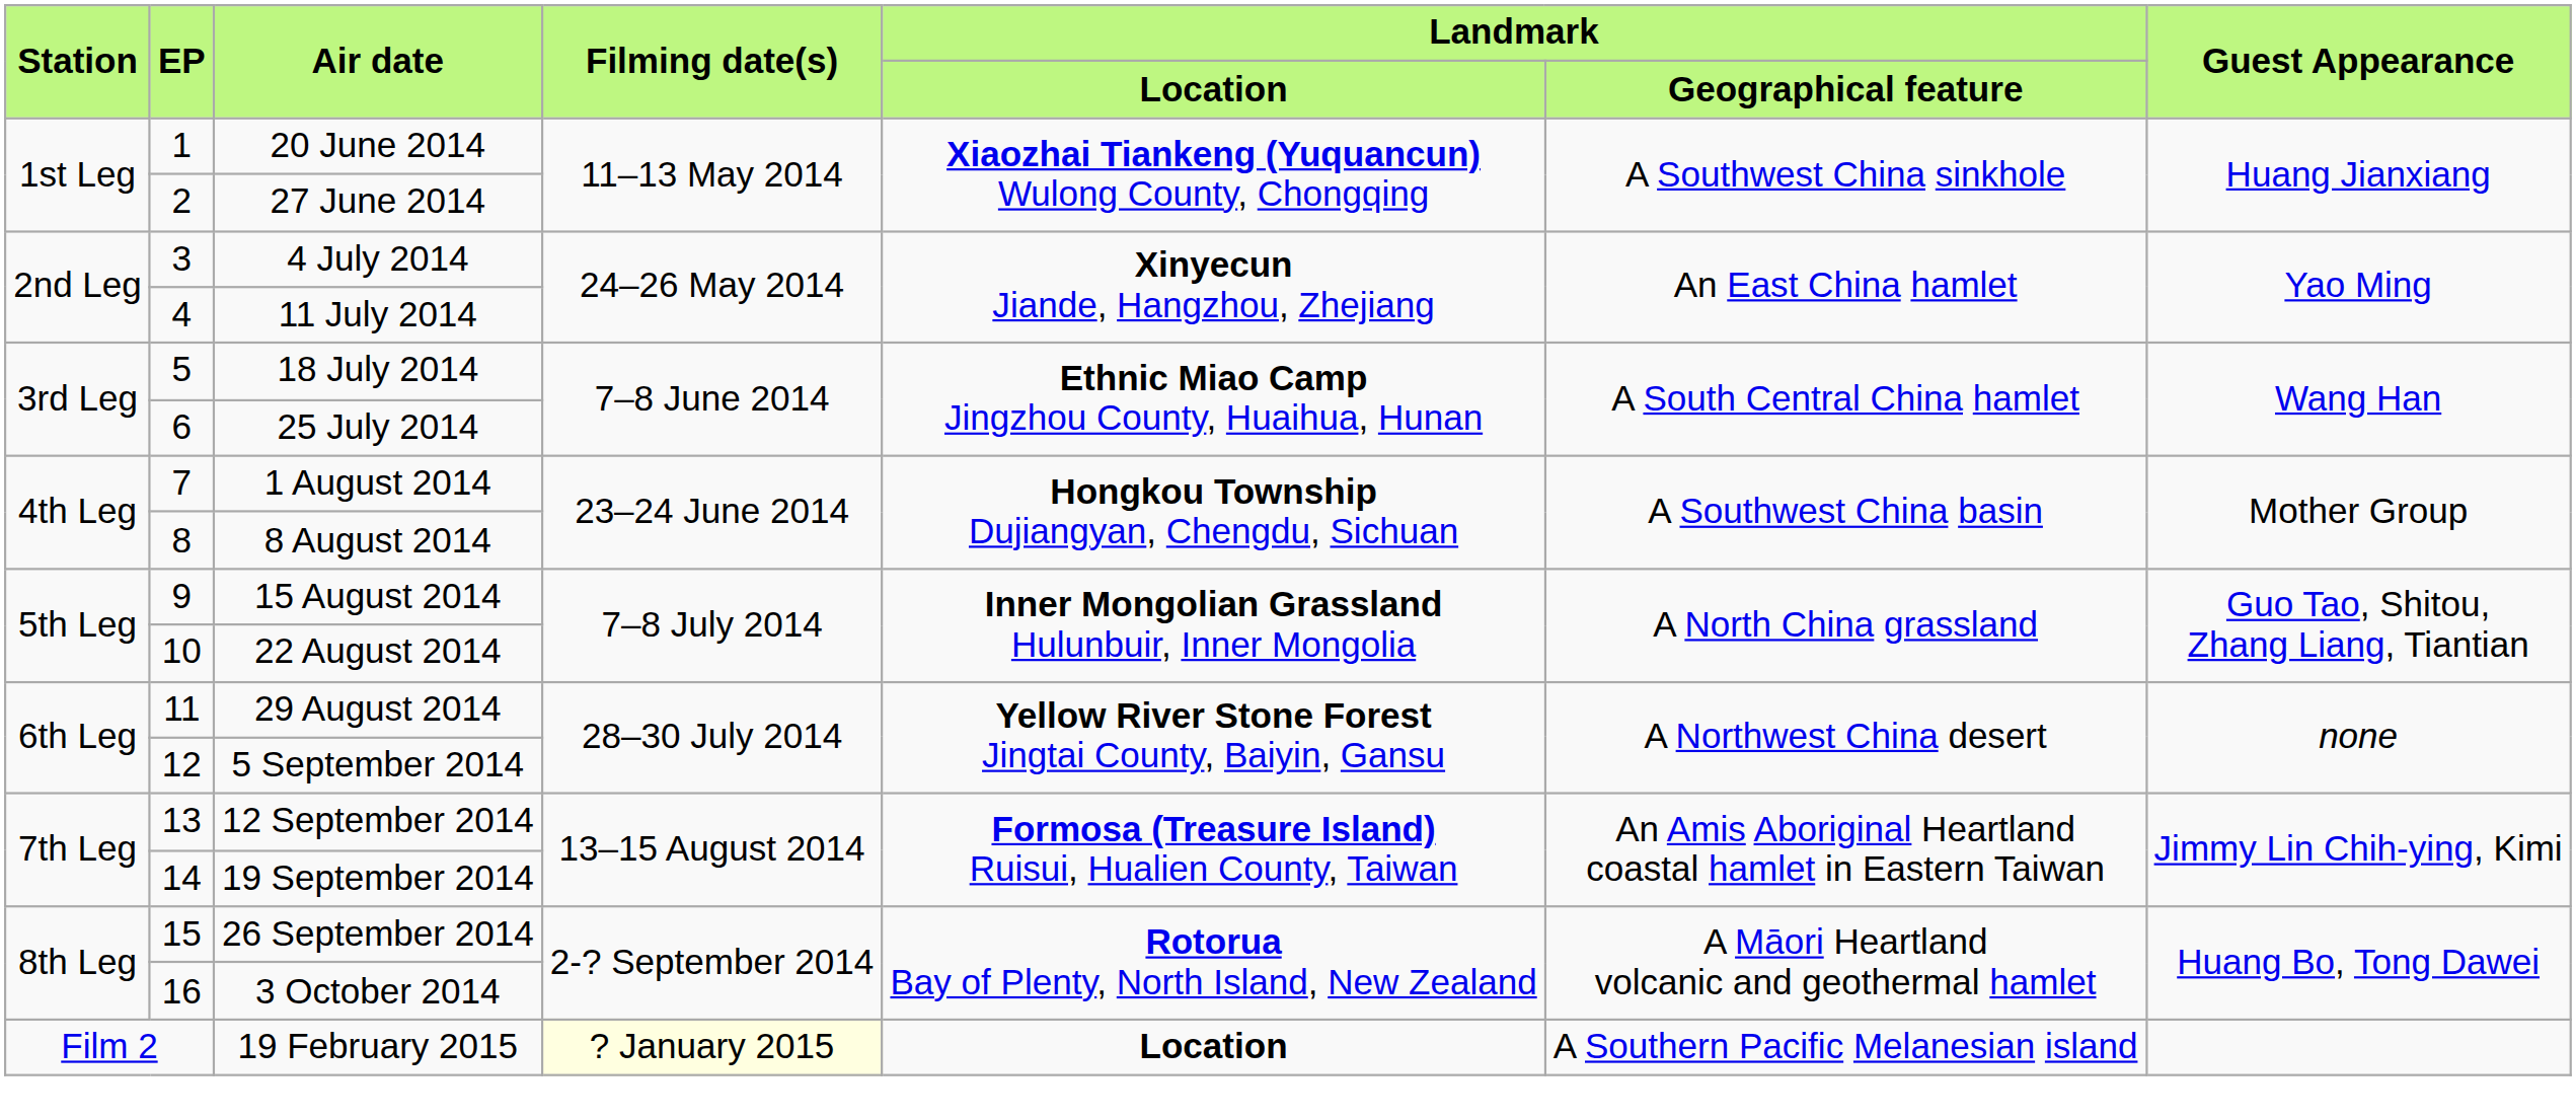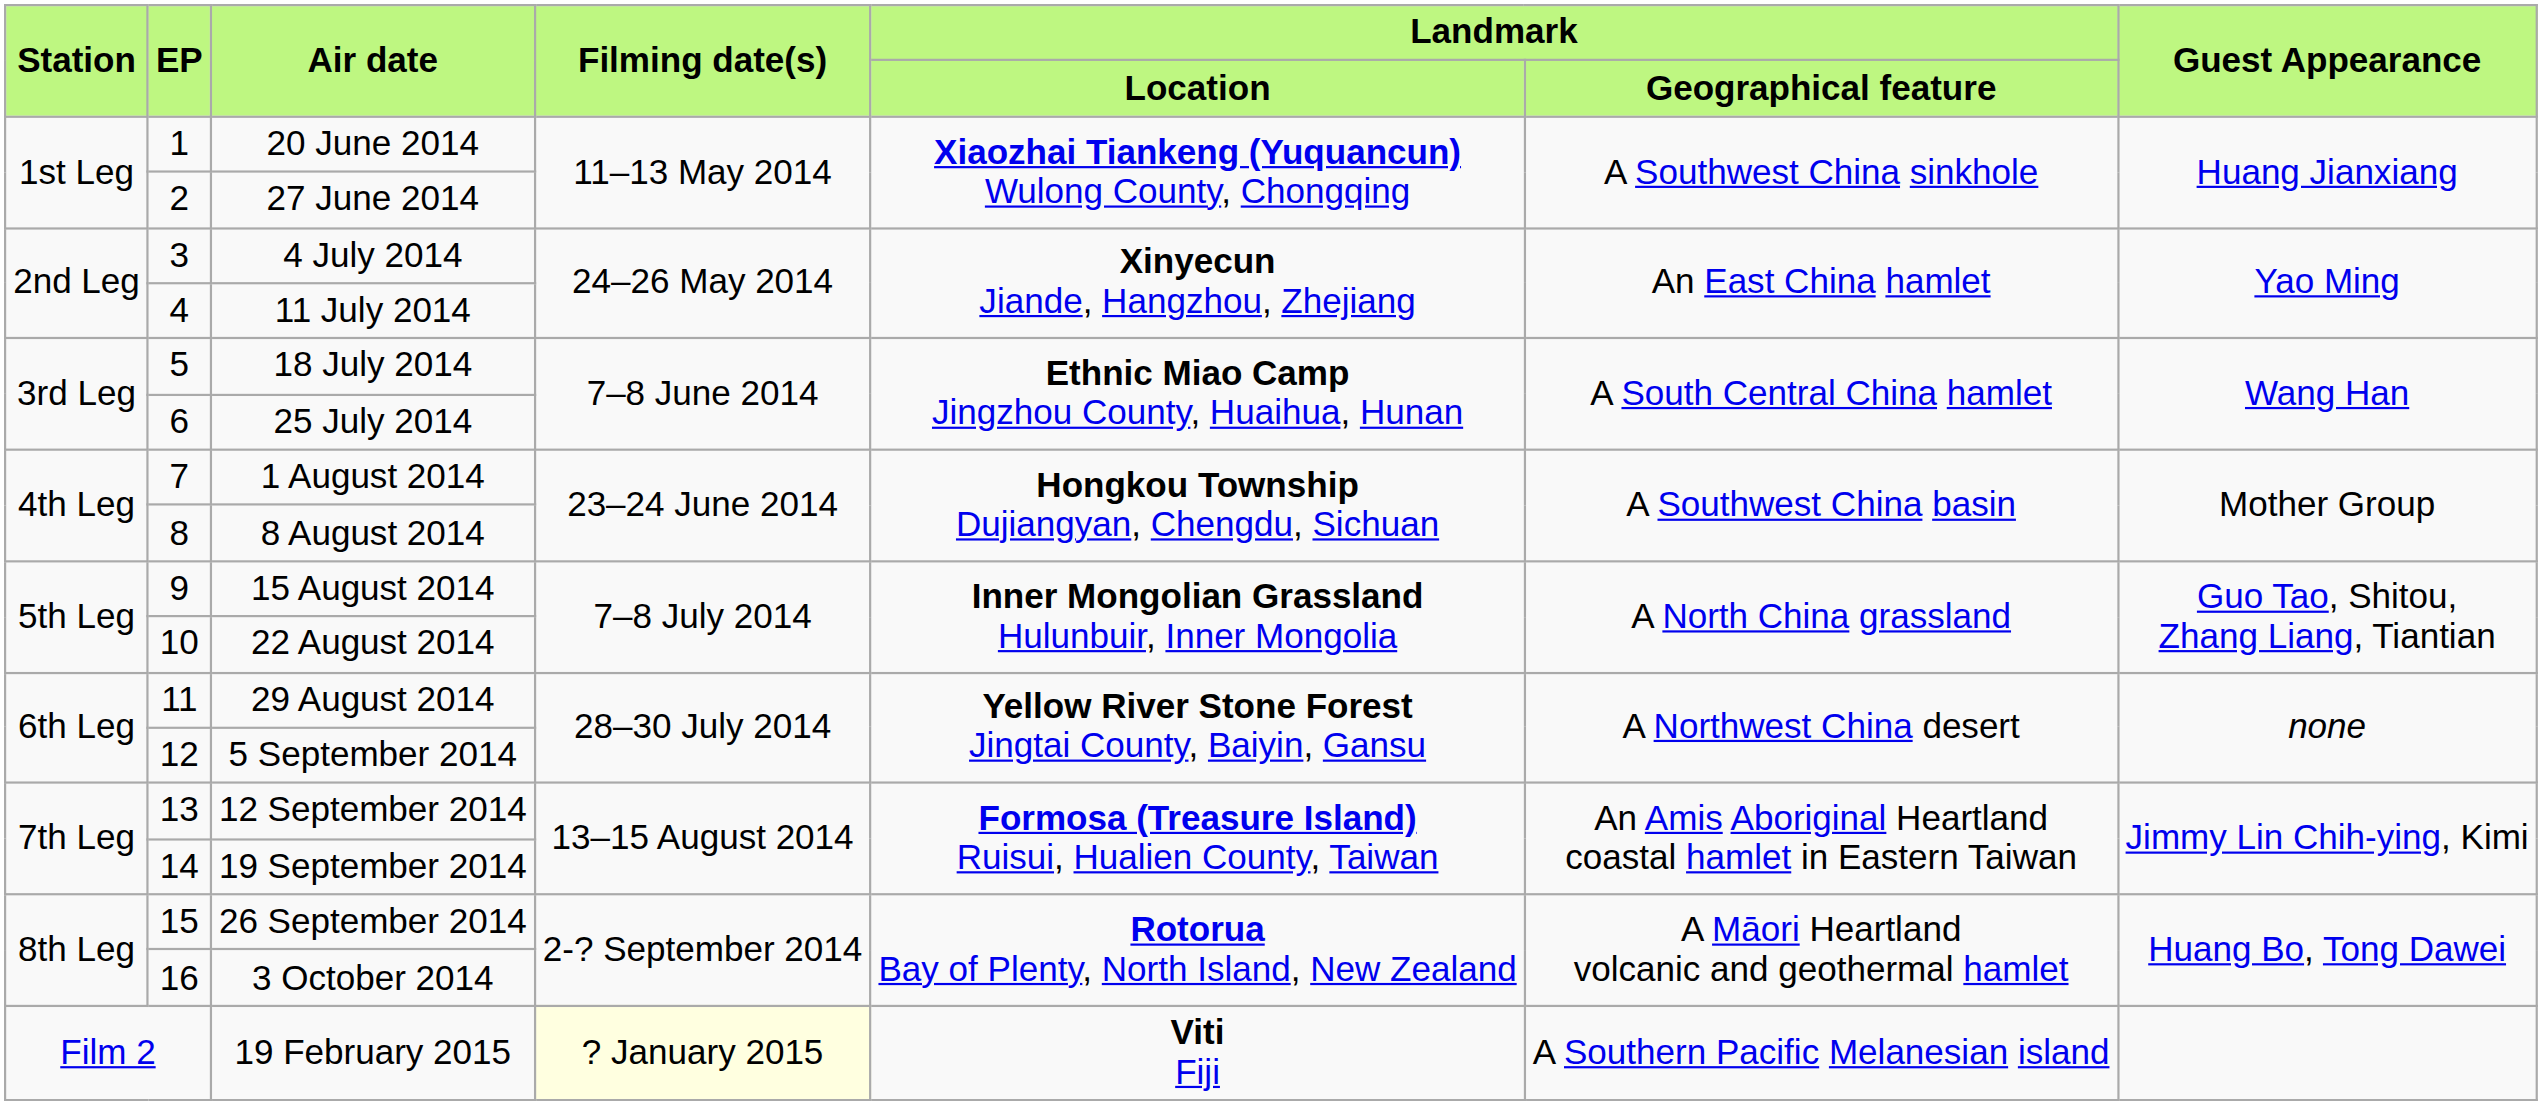19 February 2015 | column 5: Location -> Viti Fiji
